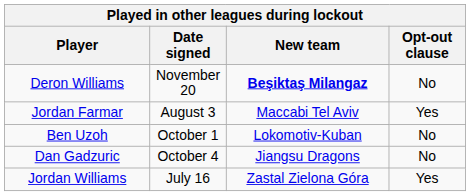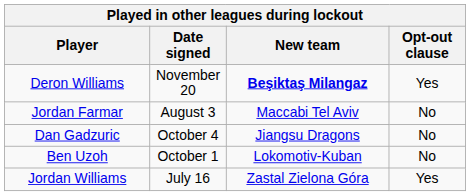Deron Williams | Opt-out clause: No -> Yes
Jordan Farmar | Opt-out clause: Yes -> No
rows swapped: Ben Uzoh <-> Dan Gadzuric
